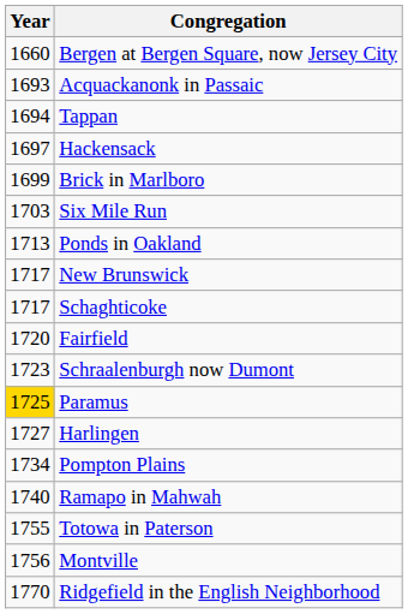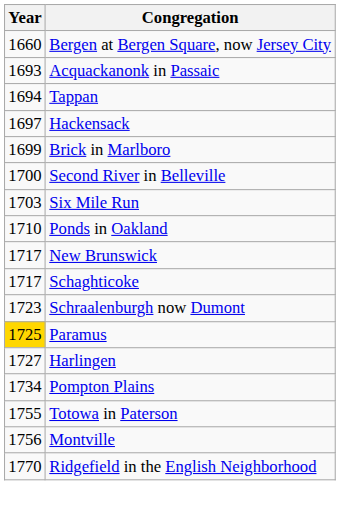+ row: 1700 | Second River in Belleville
Ponds in Oakland | Year: 1713 -> 1710
- row: 1720 | Fairfield
- row: 1740 | Ramapo in Mahwah
